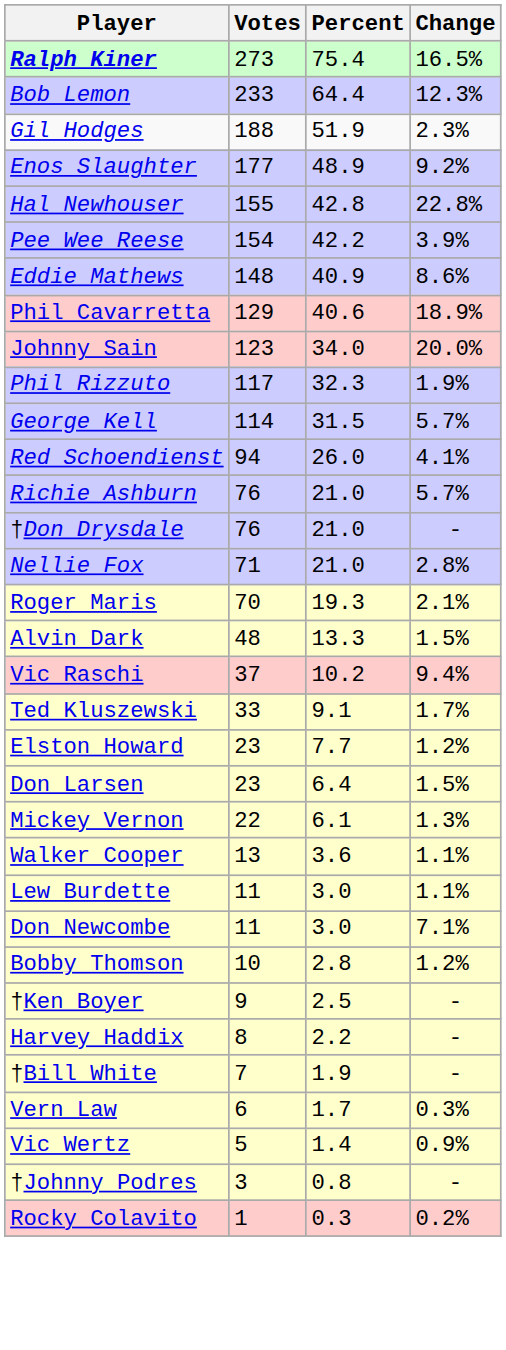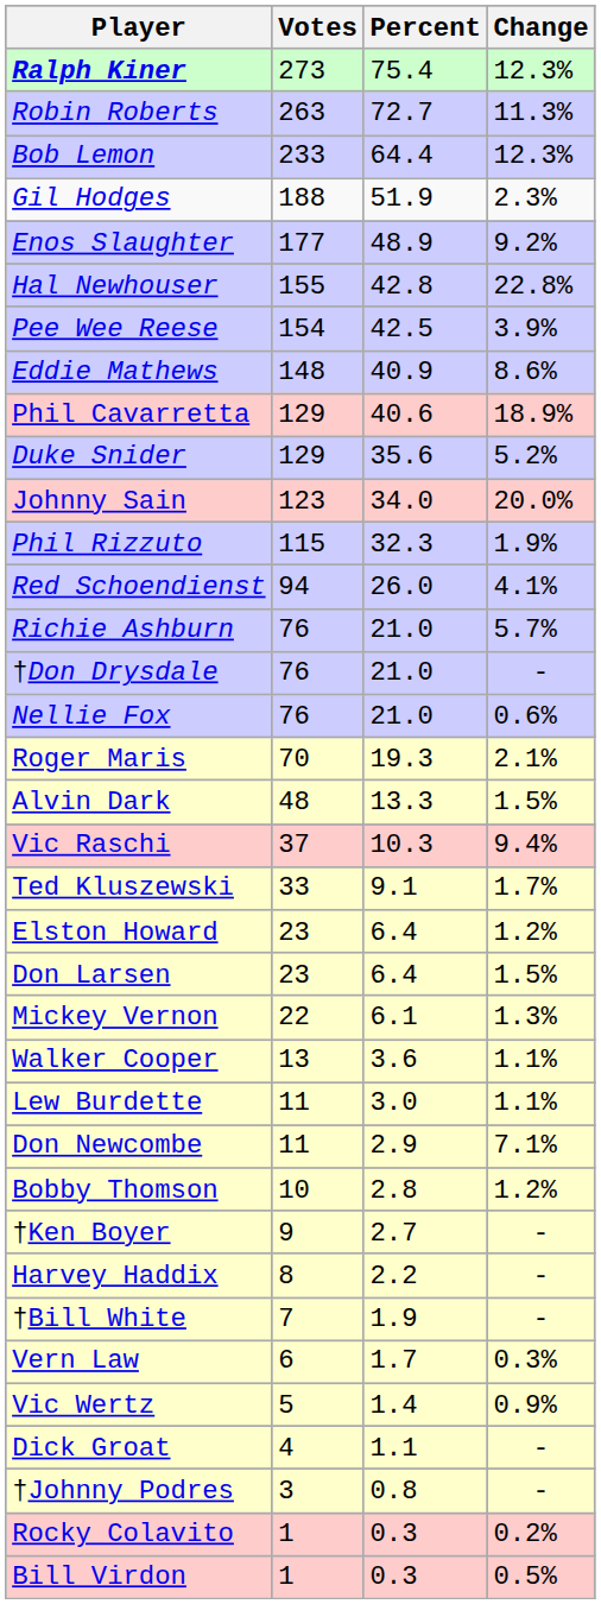Ralph Kiner | Change: 16.5% -> 12.3%
+ row: Robin Roberts | 263 | 72.7 | 11.3%
Pee Wee Reese | Percent: 42.2 -> 42.5
+ row: Duke Snider | 129 | 35.6 | 5.2%
Phil Rizzuto | Votes: 117 -> 115
- row: George Kell | 114 | 31.5 | 5.7%
Nellie Fox | Votes: 71 -> 76
Nellie Fox | Change: 2.8% -> 0.6%
Vic Raschi | Percent: 10.2 -> 10.3
Elston Howard | Percent: 7.7 -> 6.4
Don Newcombe | Percent: 3.0 -> 2.9
†Ken Boyer | Percent: 2.5 -> 2.7
+ row: Dick Groat | 4 | 1.1 | -
+ row: Bill Virdon | 1 | 0.3 | 0.5%
